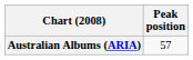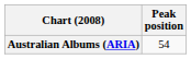Australian Albums (ARIA) | Peak position: 57 -> 54
